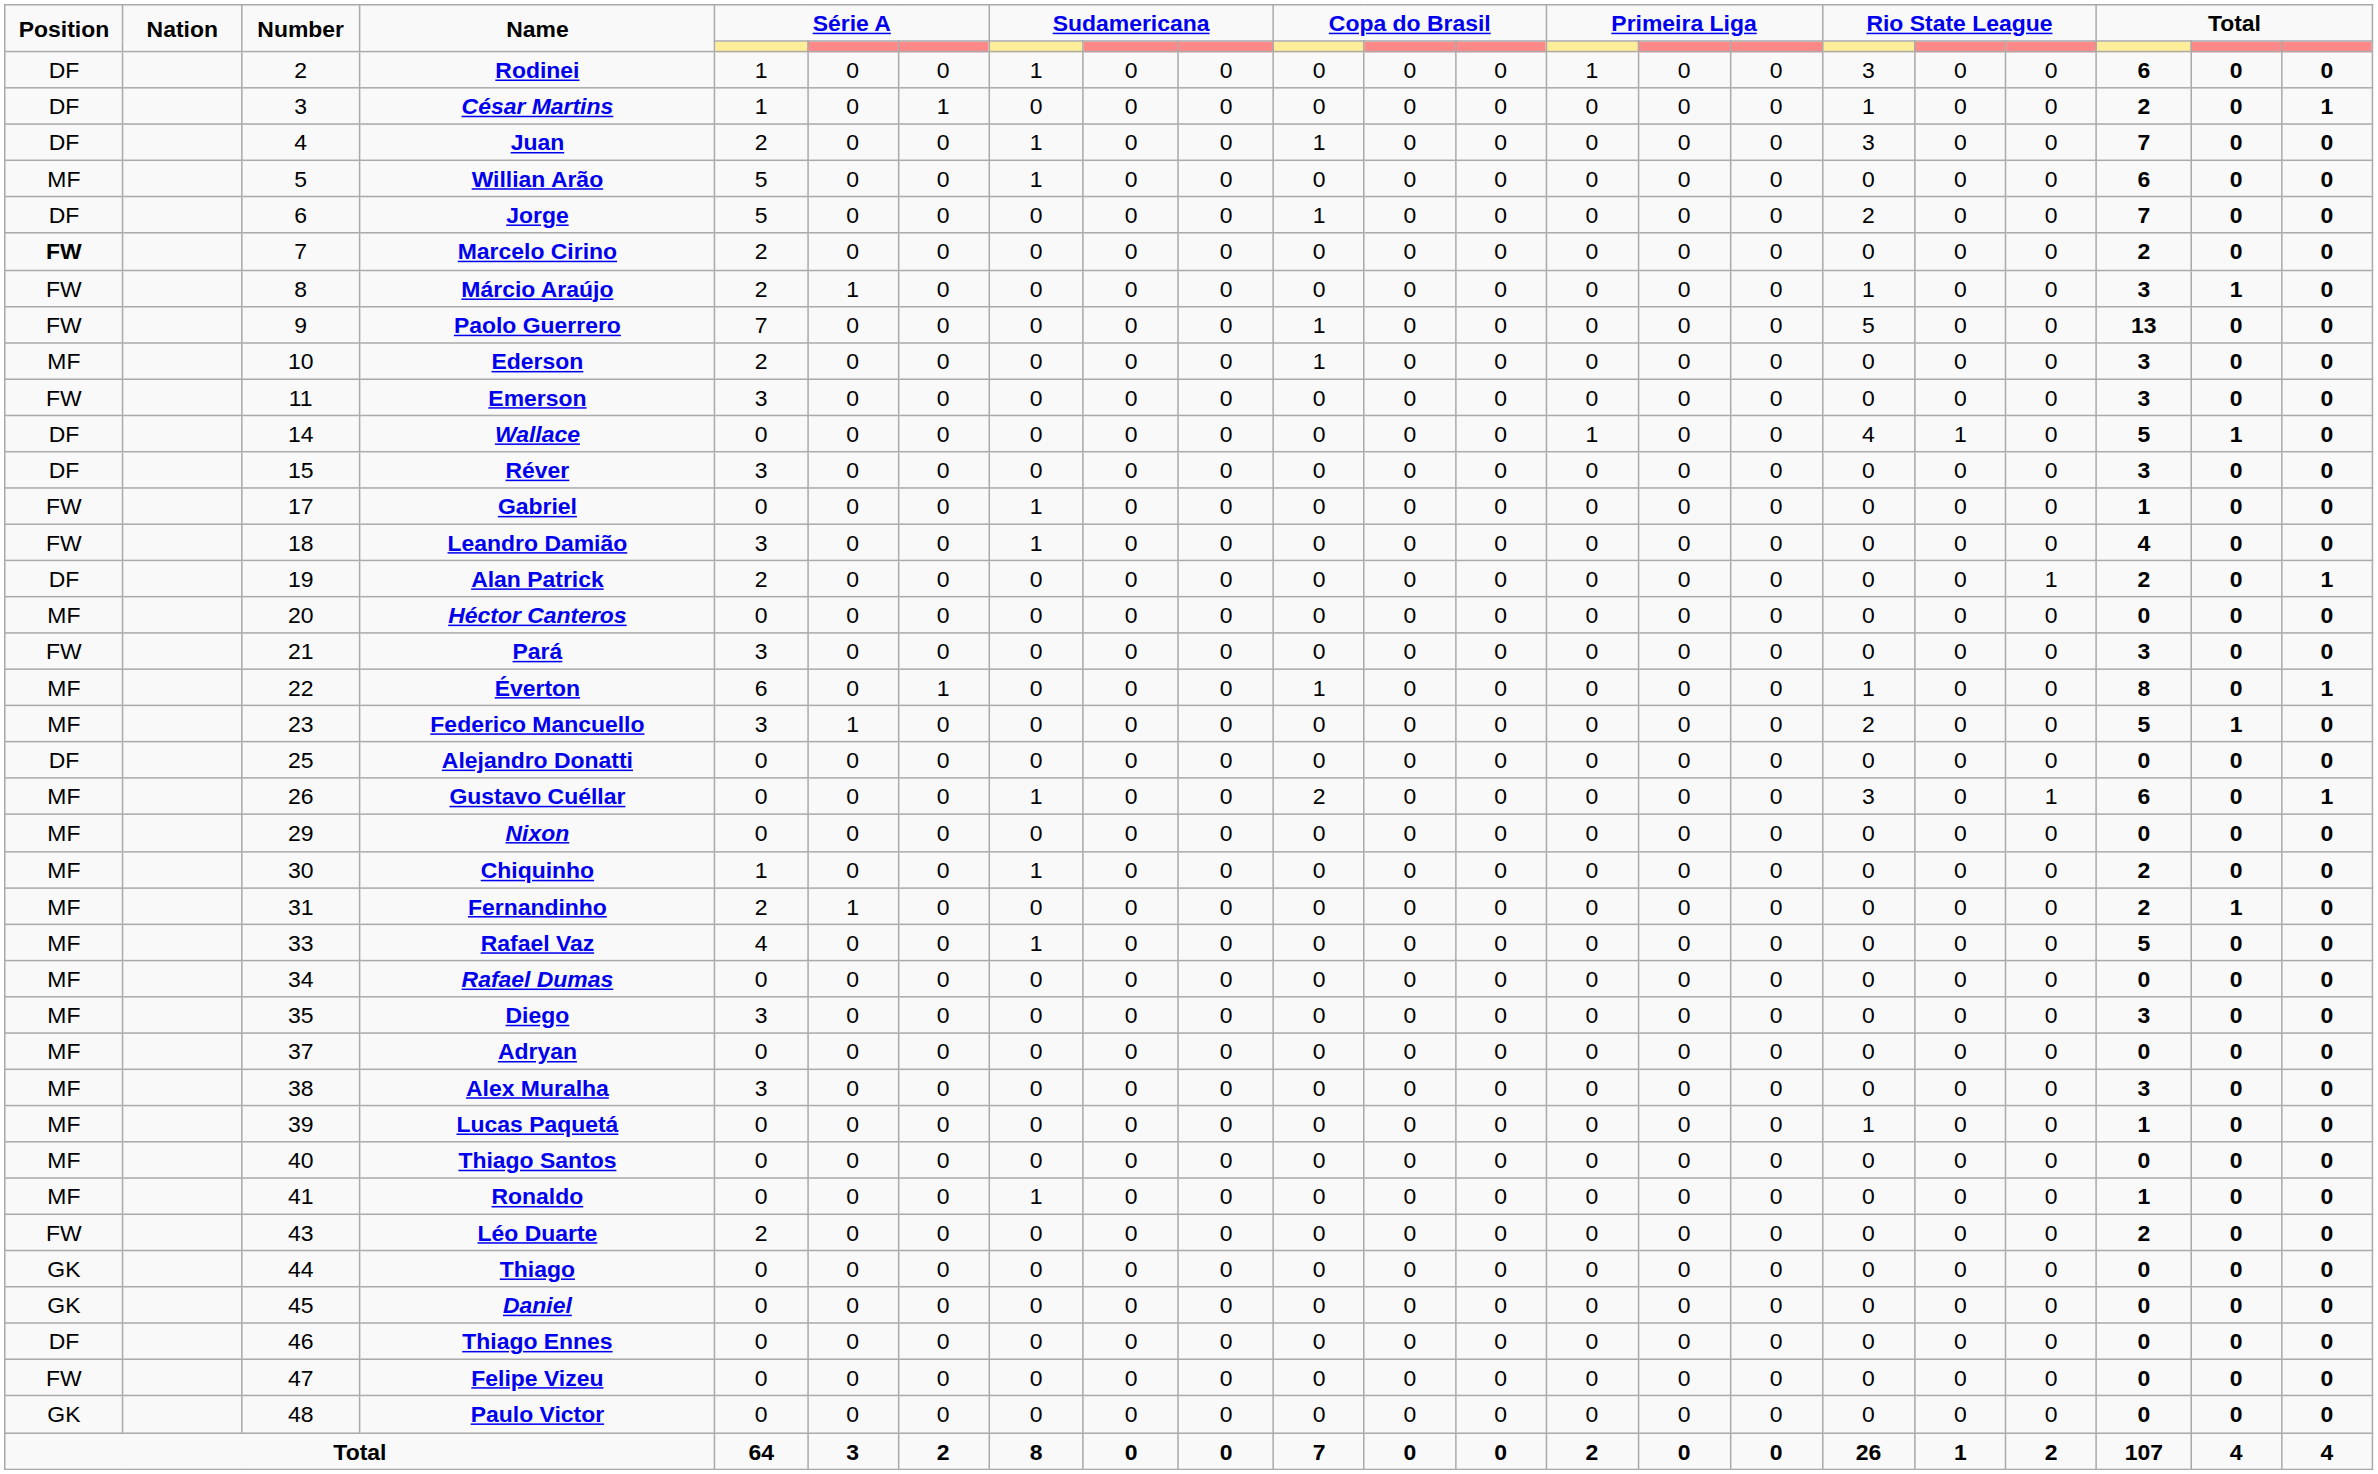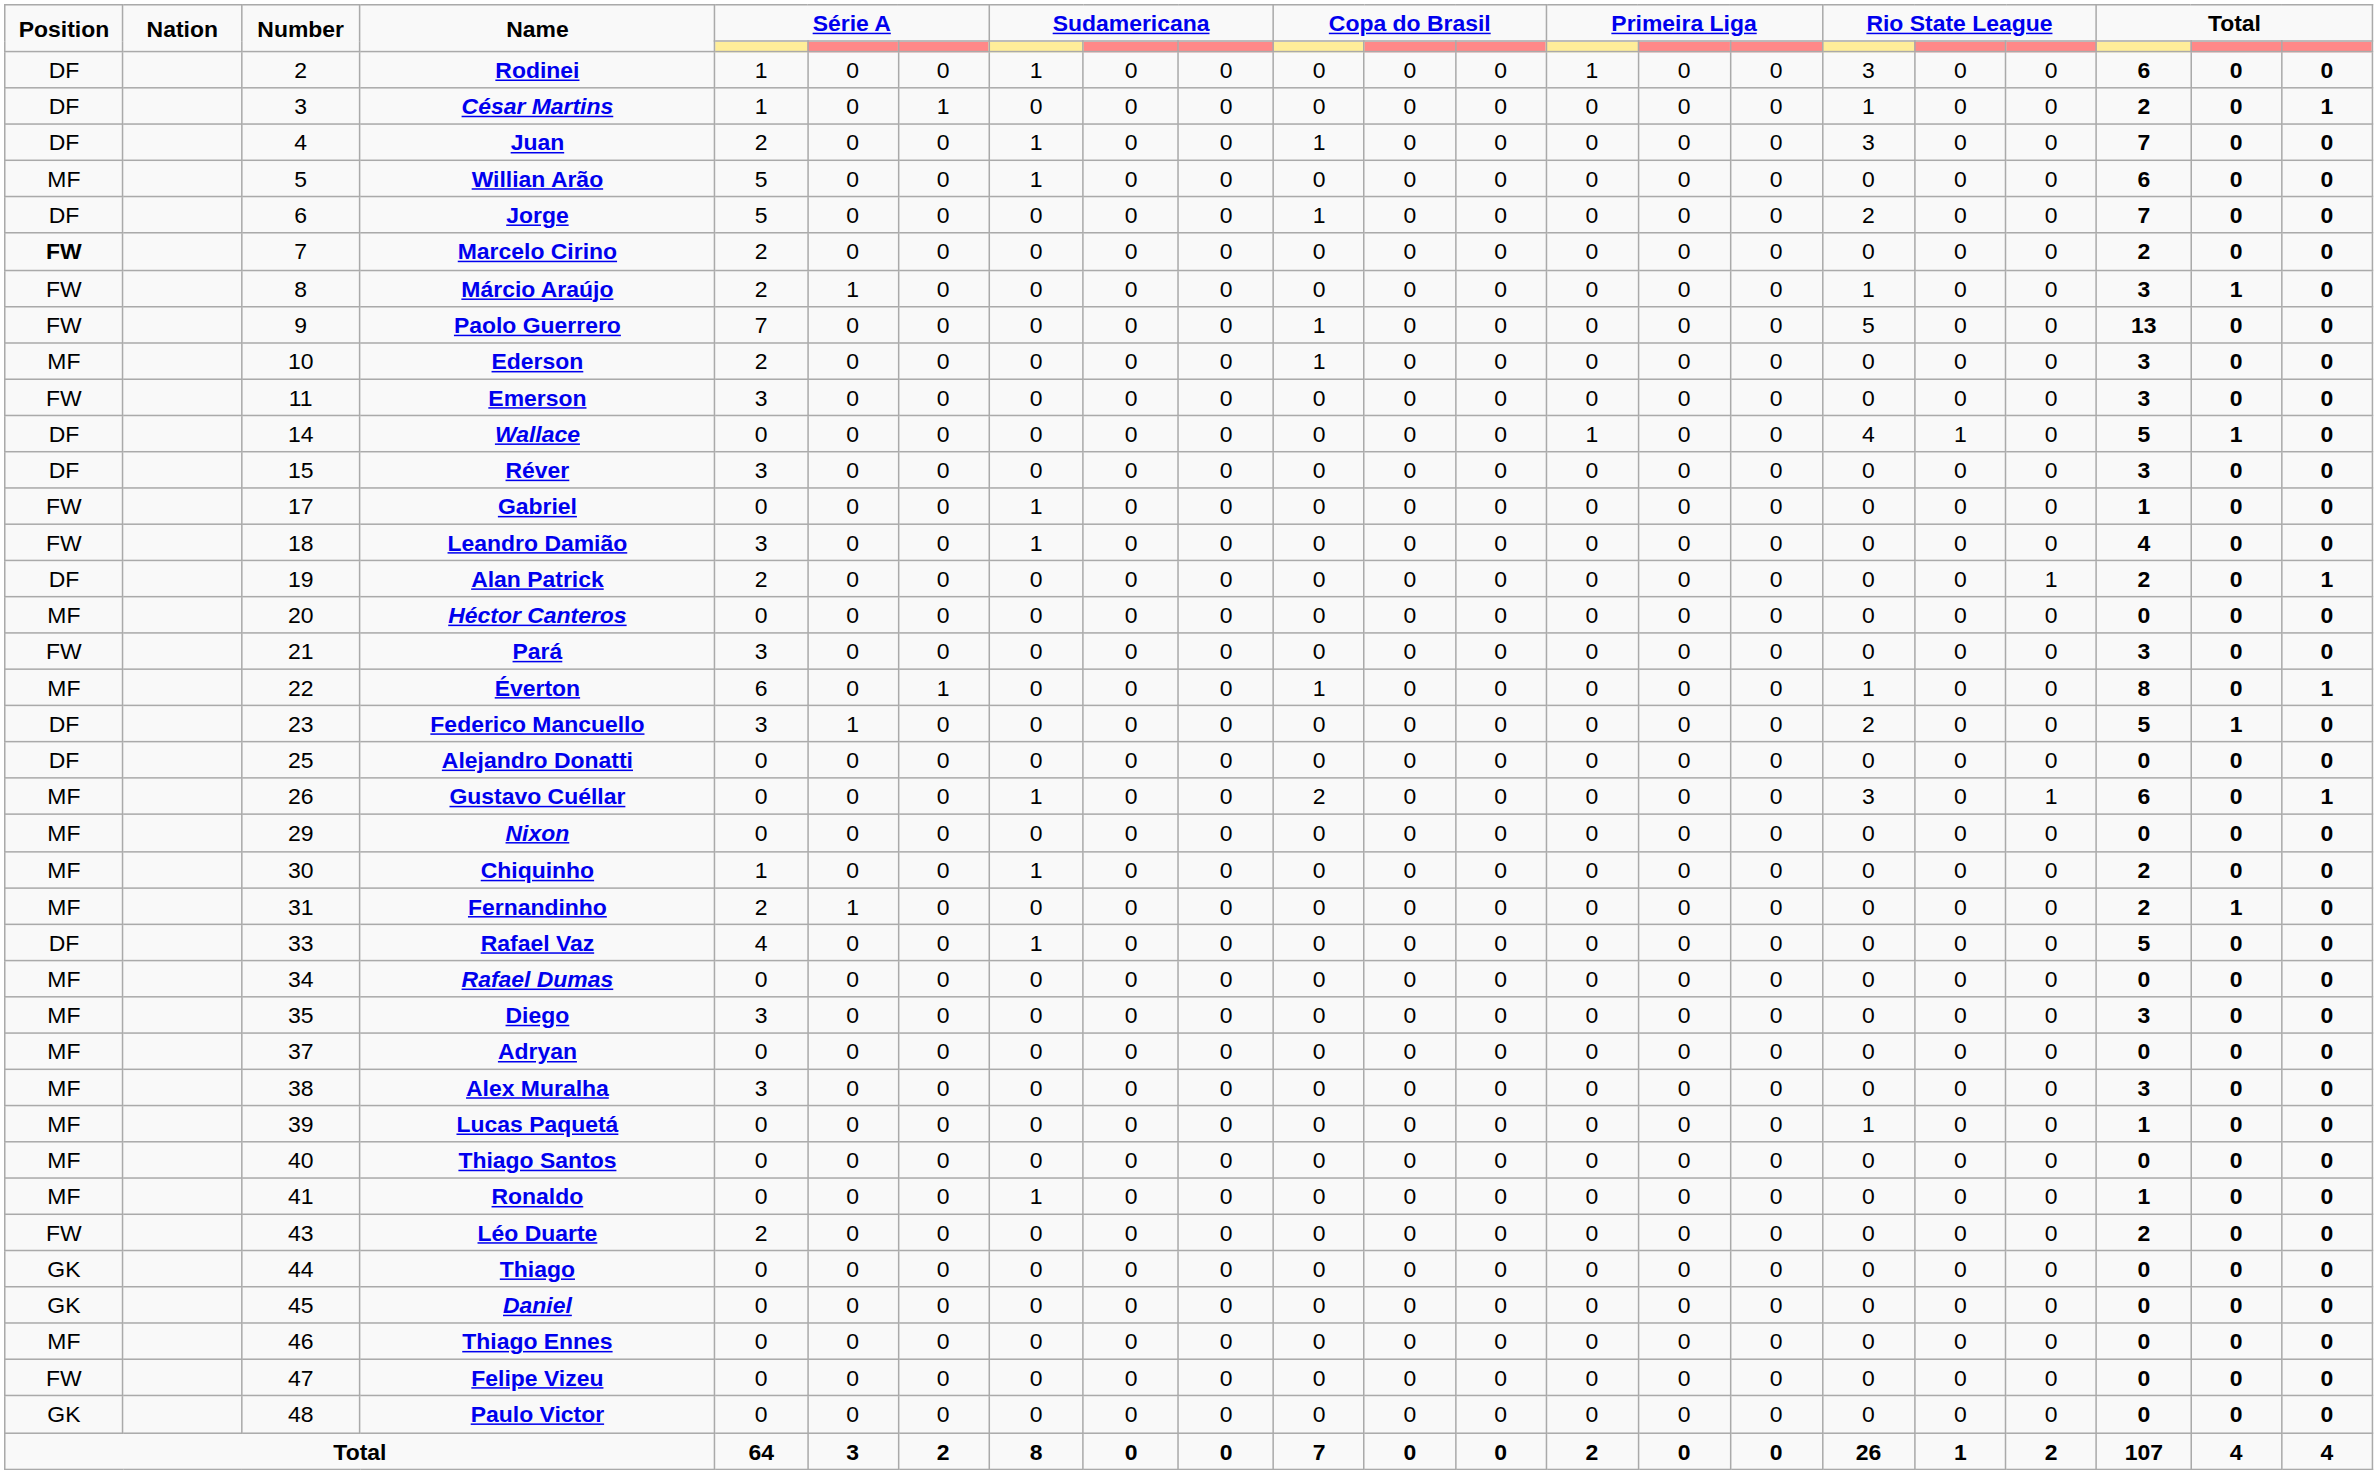Federico Mancuello | Position: MF -> DF
Rafael Vaz | Position: MF -> DF
Thiago Ennes | Position: DF -> MF
